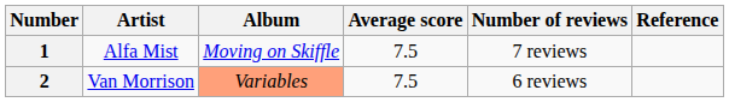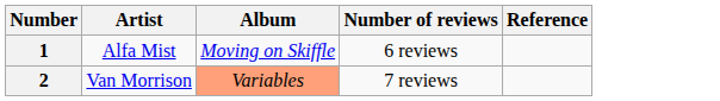- column: Average score | 7.5 | 7.5
1 | Number of reviews: 7 reviews -> 6 reviews
2 | Number of reviews: 6 reviews -> 7 reviews
